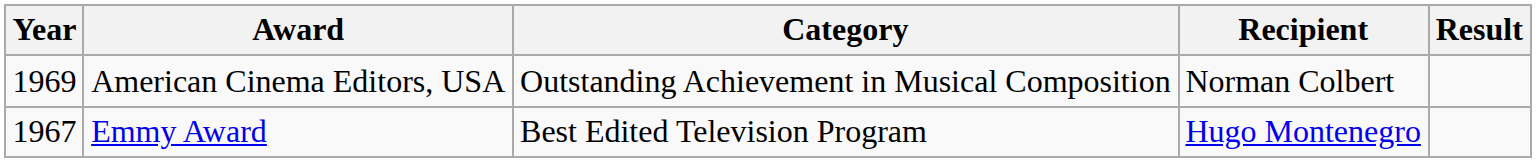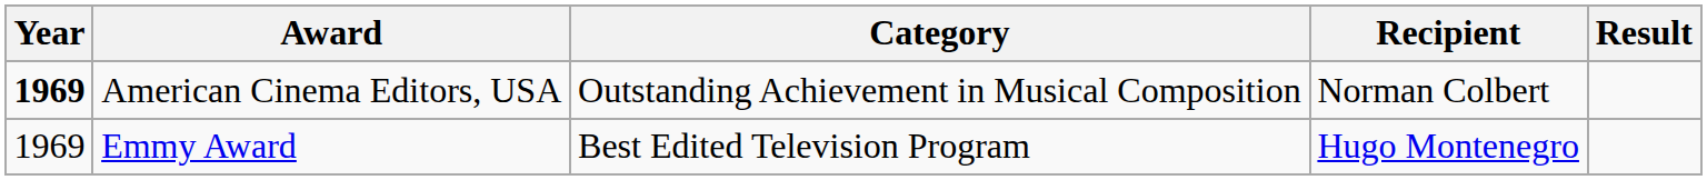American Cinema Editors, USA | Year: normal -> bold
Emmy Award | Year: 1967 -> 1969
